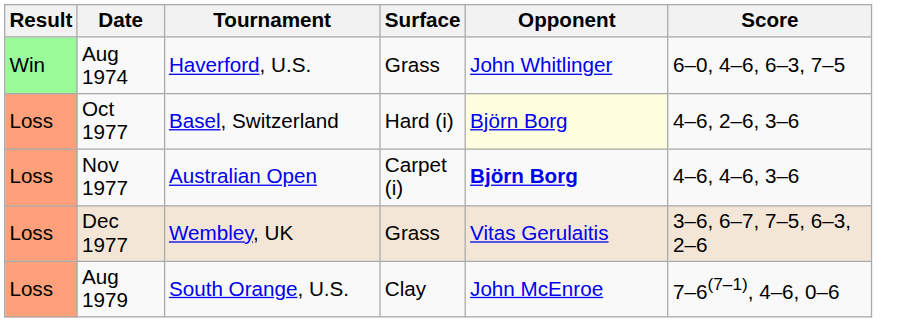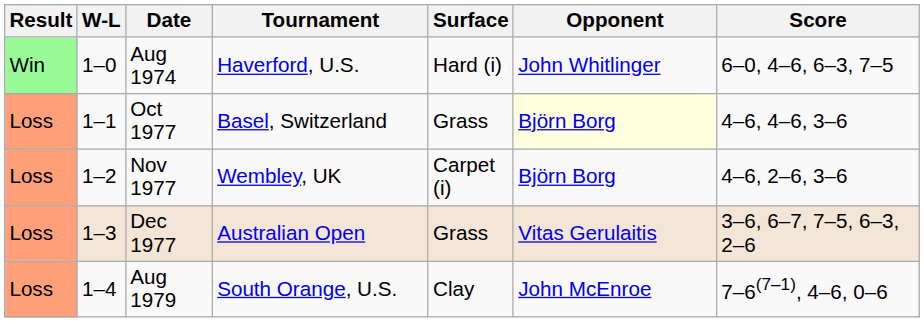+ column: W-L | 1–0 | 1–1 | 1–2 | 1–3 | 1–4
Aug 1974 | Surface: Grass -> Hard (i)
Oct 1977 | Surface: Hard (i) -> Grass
Oct 1977 | Score: 4–6, 2–6, 3–6 -> 4–6, 4–6, 3–6
Nov 1977 | Tournament: Australian Open -> Wembley, UK
Nov 1977 | Opponent: bold -> normal
Nov 1977 | Score: 4–6, 4–6, 3–6 -> 4–6, 2–6, 3–6
Dec 1977 | Tournament: Wembley, UK -> Australian Open
